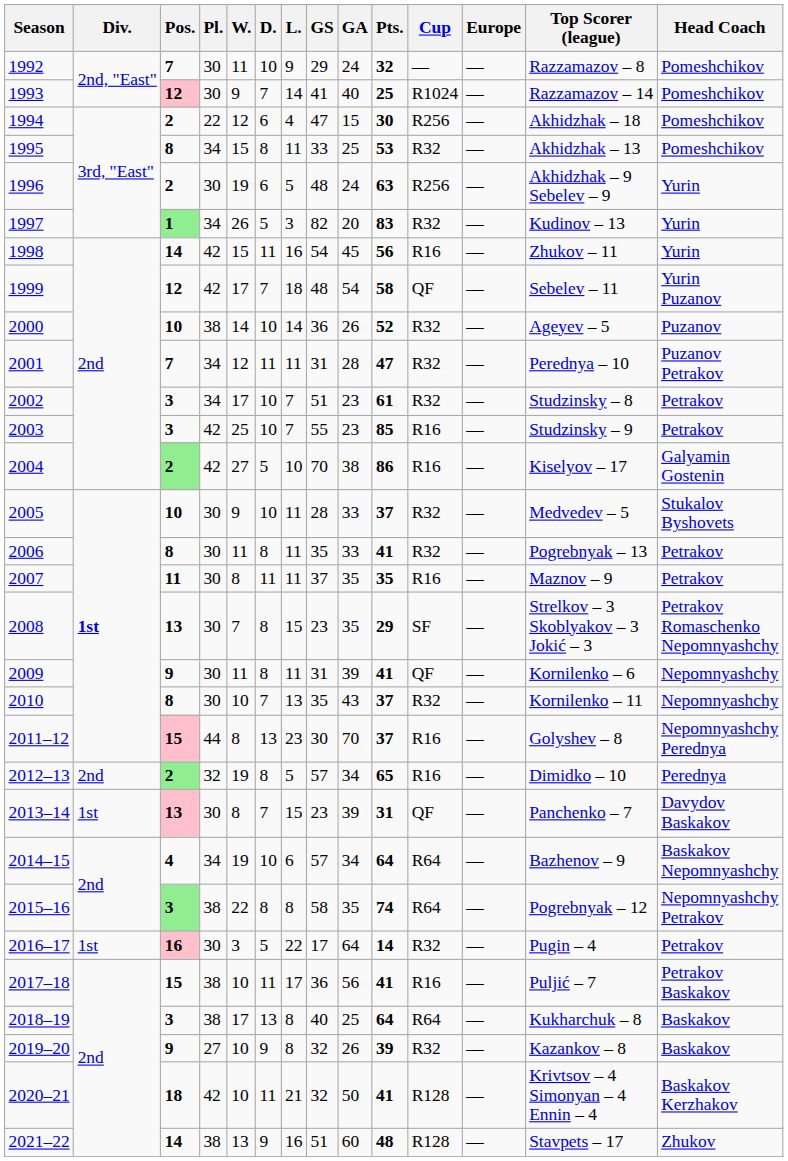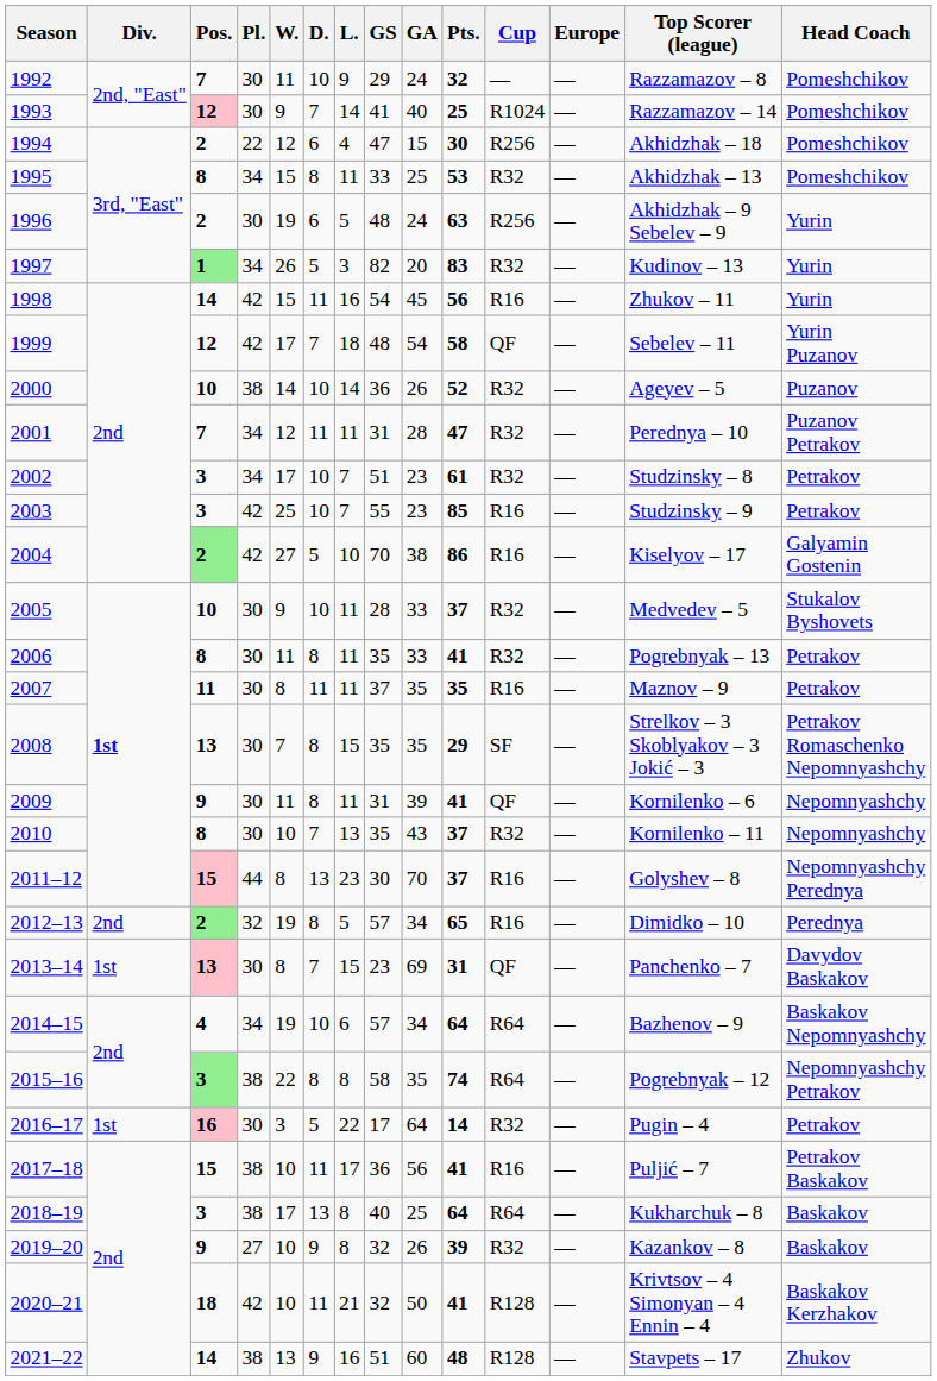2008 | GS: 23 -> 35
2013–14 | GA: 39 -> 69
